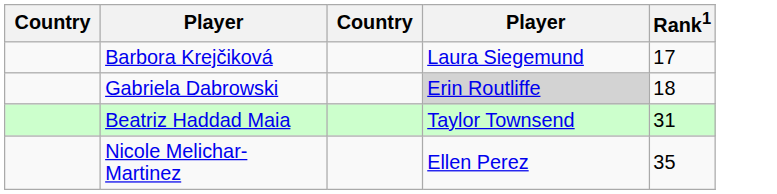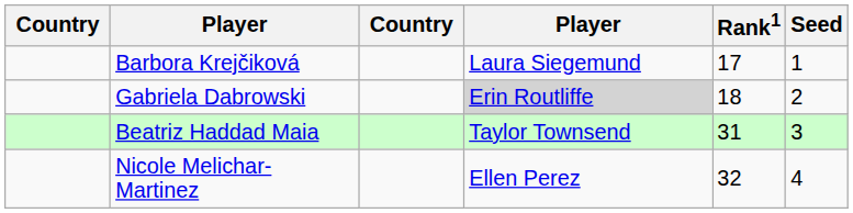+ column: Seed | 1 | 2 | 3 | 4
Nicole Melichar-Martinez | Rank1: 35 -> 32
